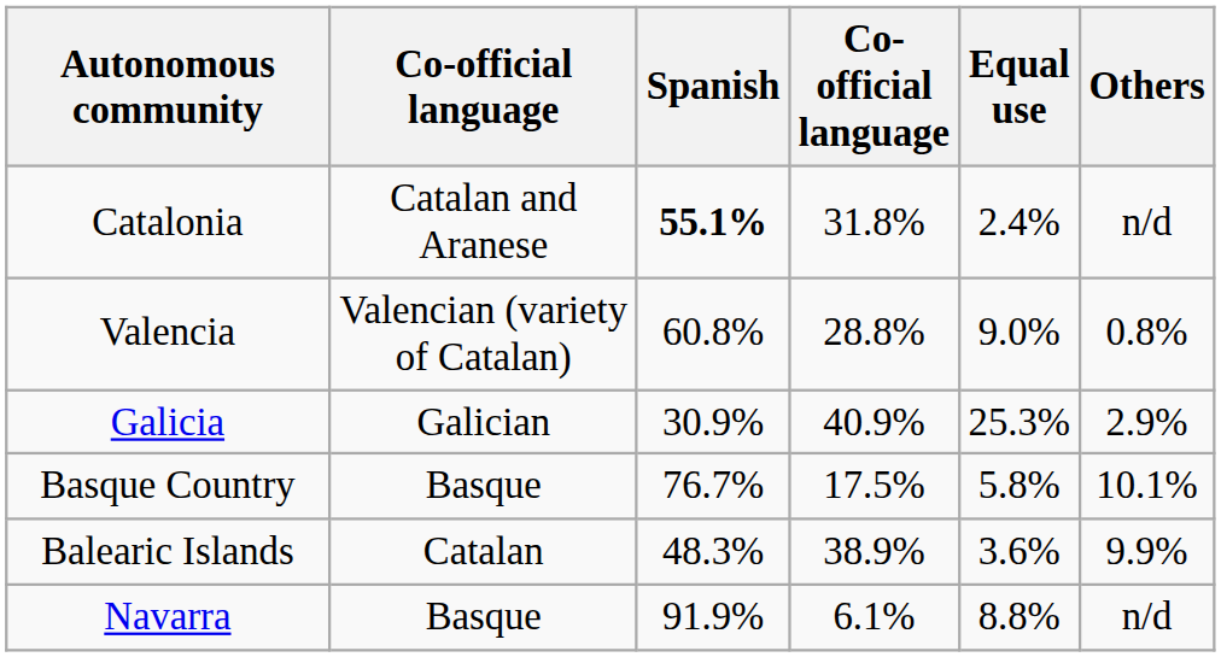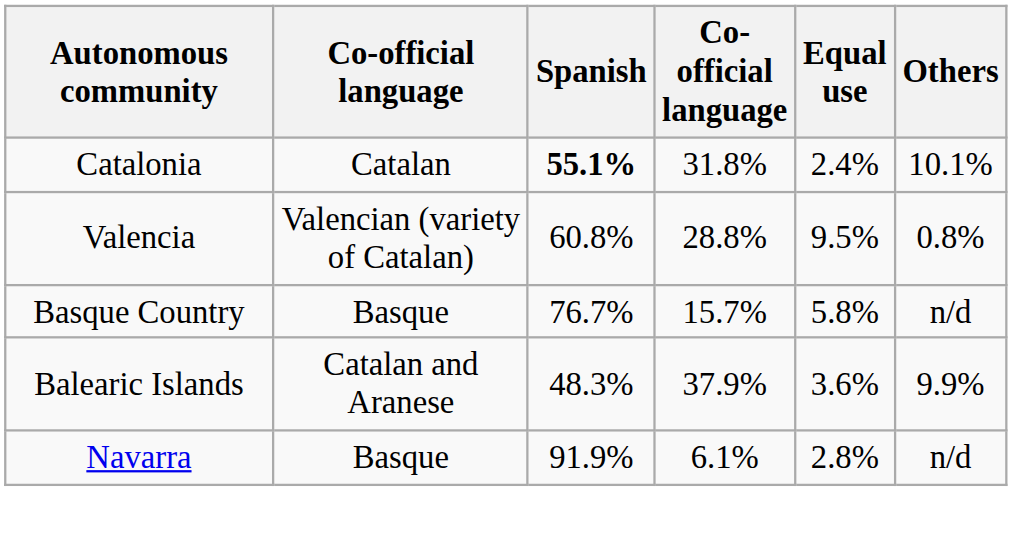Catalonia | column 2: Catalan and Aranese -> Catalan
Catalonia | Others: n/d -> 10.1%
Valencia | Equal use: 9.0% -> 9.5%
- row: Galicia | Galician | 30.9% | 40.9% | 25.3% | 2.9%
Basque Country | column 4: 17.5% -> 15.7%
Basque Country | Others: 10.1% -> n/d
Balearic Islands | column 2: Catalan -> Catalan and Aranese
Balearic Islands | column 4: 38.9% -> 37.9%
Navarra | Equal use: 8.8% -> 2.8%
